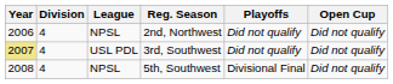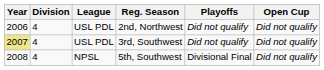2nd, Northwest | League: NPSL -> USL PDL
